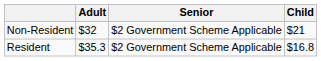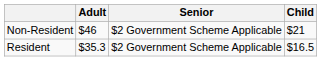Non-Resident | Adult: $32 -> $46
Resident | Child: $16.8 -> $16.5
